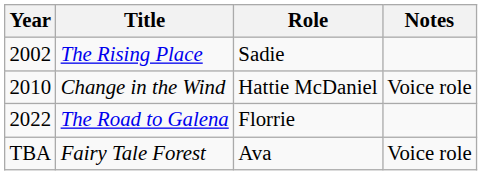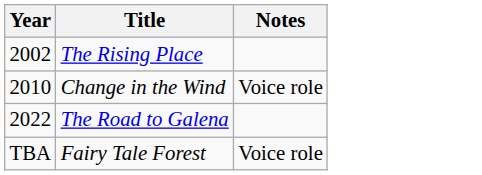- column: Role | Sadie | Hattie McDaniel | Florrie | Ava
